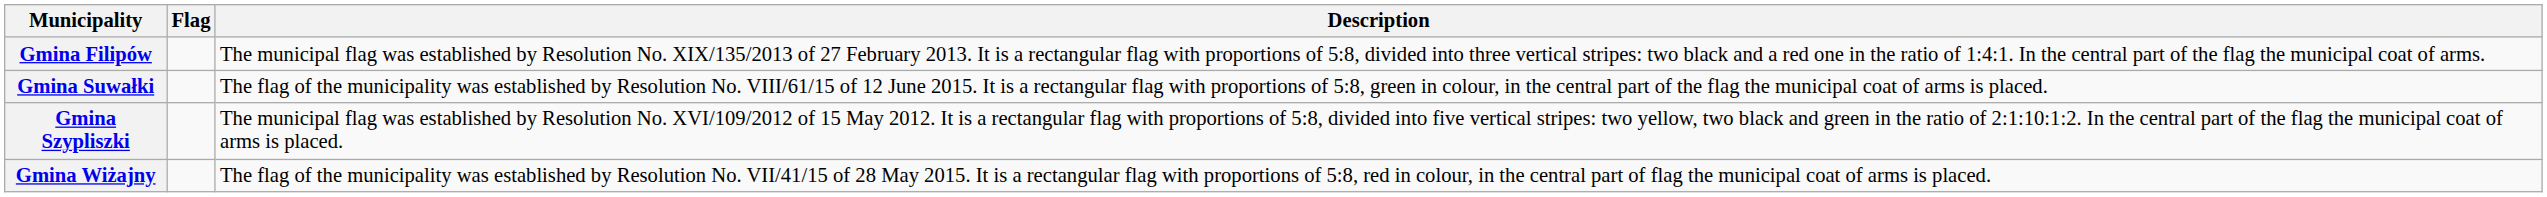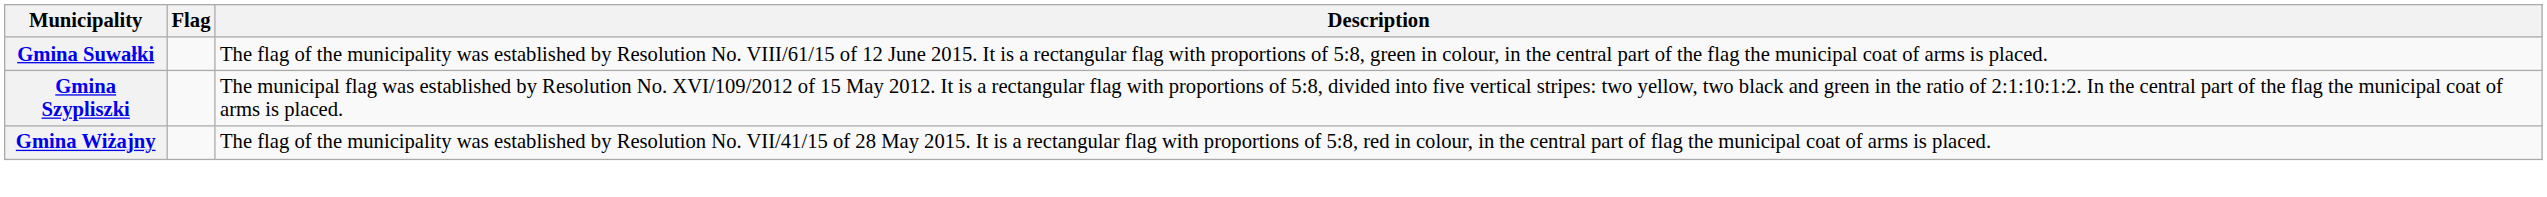- row: Gmina Filipów | The municipal flag was established by Resolution No. XIX/135/2013 of 27 February 2013. It is a rectangular flag with proportions of 5:8, divided into three vertical stripes: two black and a red one in the ratio of 1:4:1. In the central part of the flag the municipal coat of arms.
